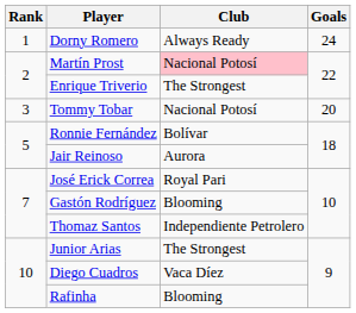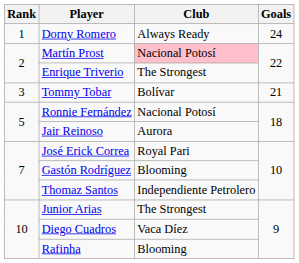Tommy Tobar | Club: Nacional Potosí -> Bolívar
Tommy Tobar | Goals: 20 -> 21
Ronnie Fernández | Club: Bolívar -> Nacional Potosí
